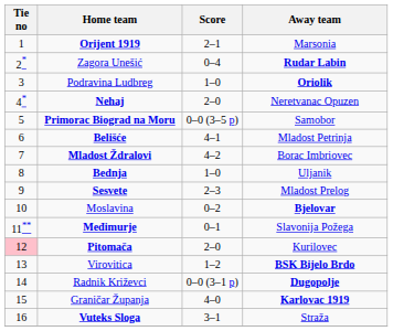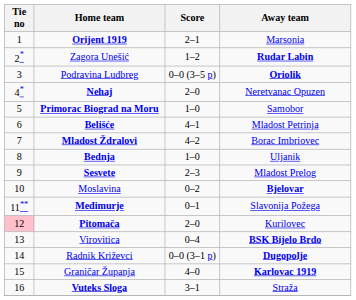Zagora Unešić | Score: 0–4 -> 1–2
Podravina Ludbreg | Score: 1–0 -> 0–0 (3–5 p)
Primorac Biograd na Moru | Score: 0–0 (3–5 p) -> 1–0
Virovitica | Score: 1–2 -> 0–4
